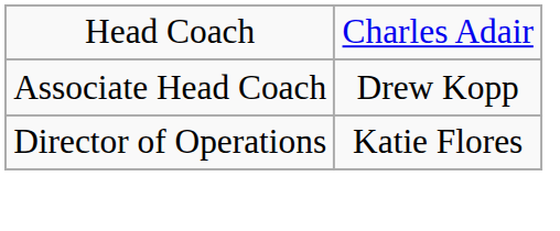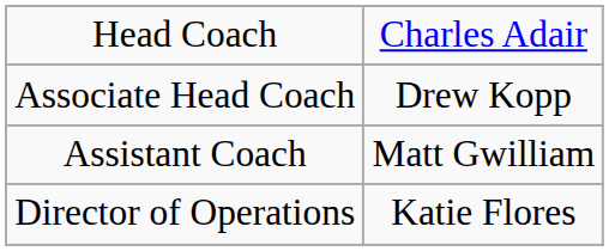+ row: Assistant Coach | Matt Gwilliam
